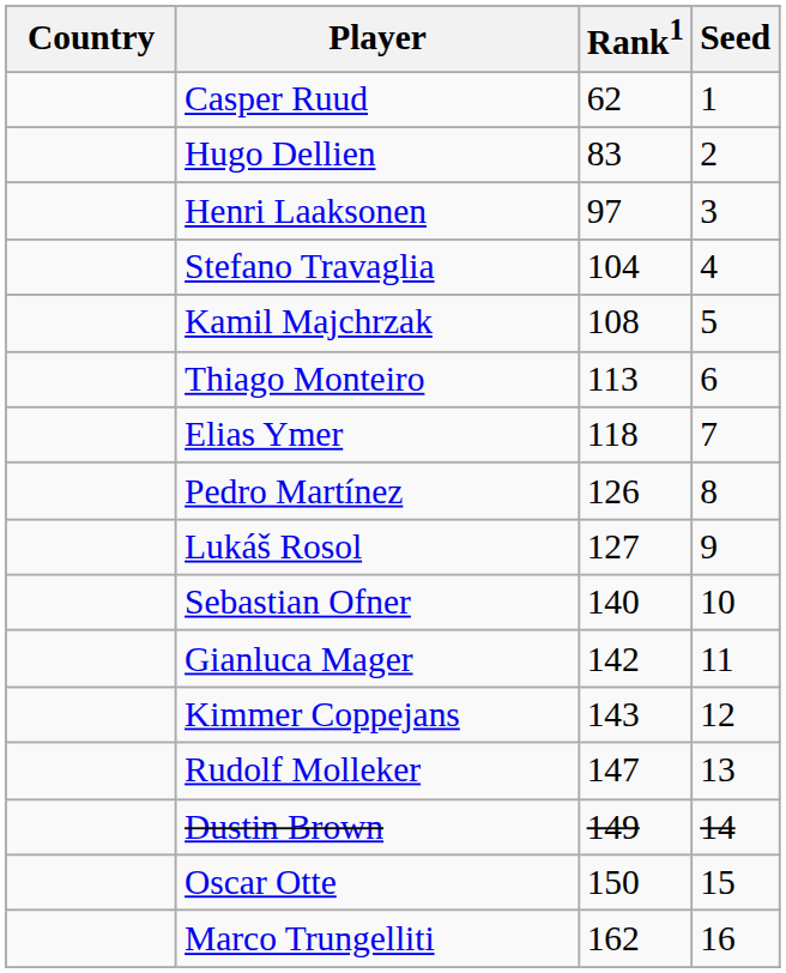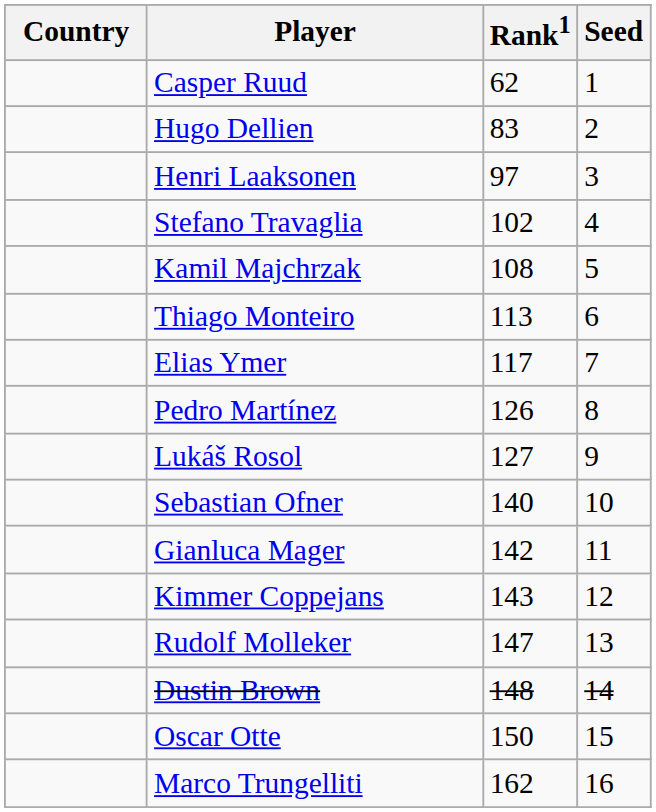Stefano Travaglia | Rank1: 104 -> 102
Elias Ymer | Rank1: 118 -> 117
Dustin Brown | Rank1: 149 -> 148
